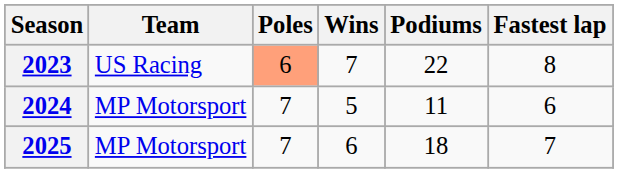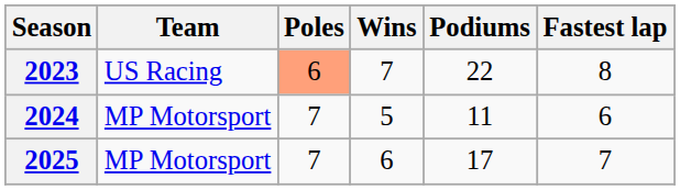2025 | Podiums: 18 -> 17
